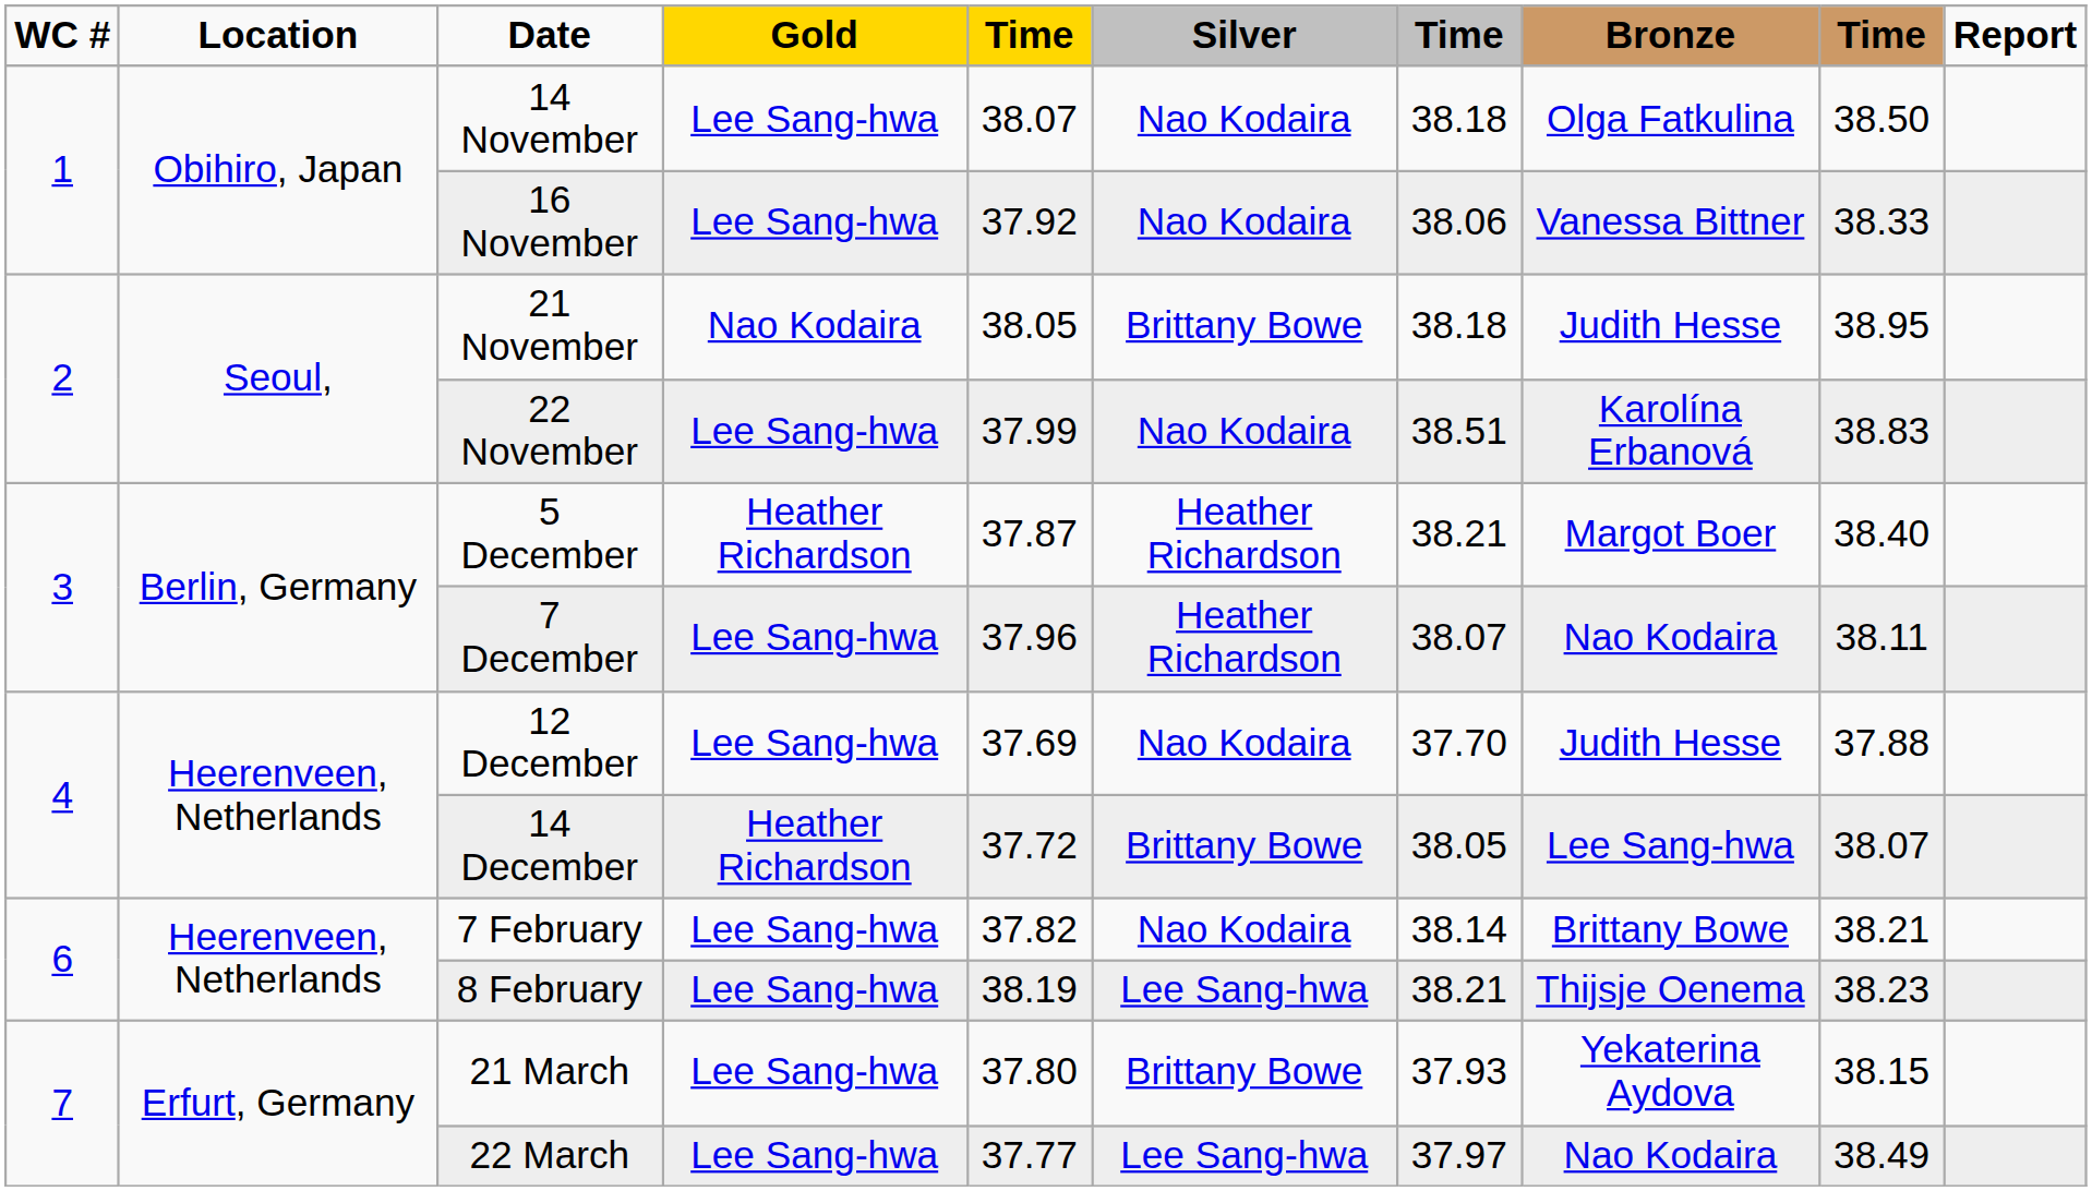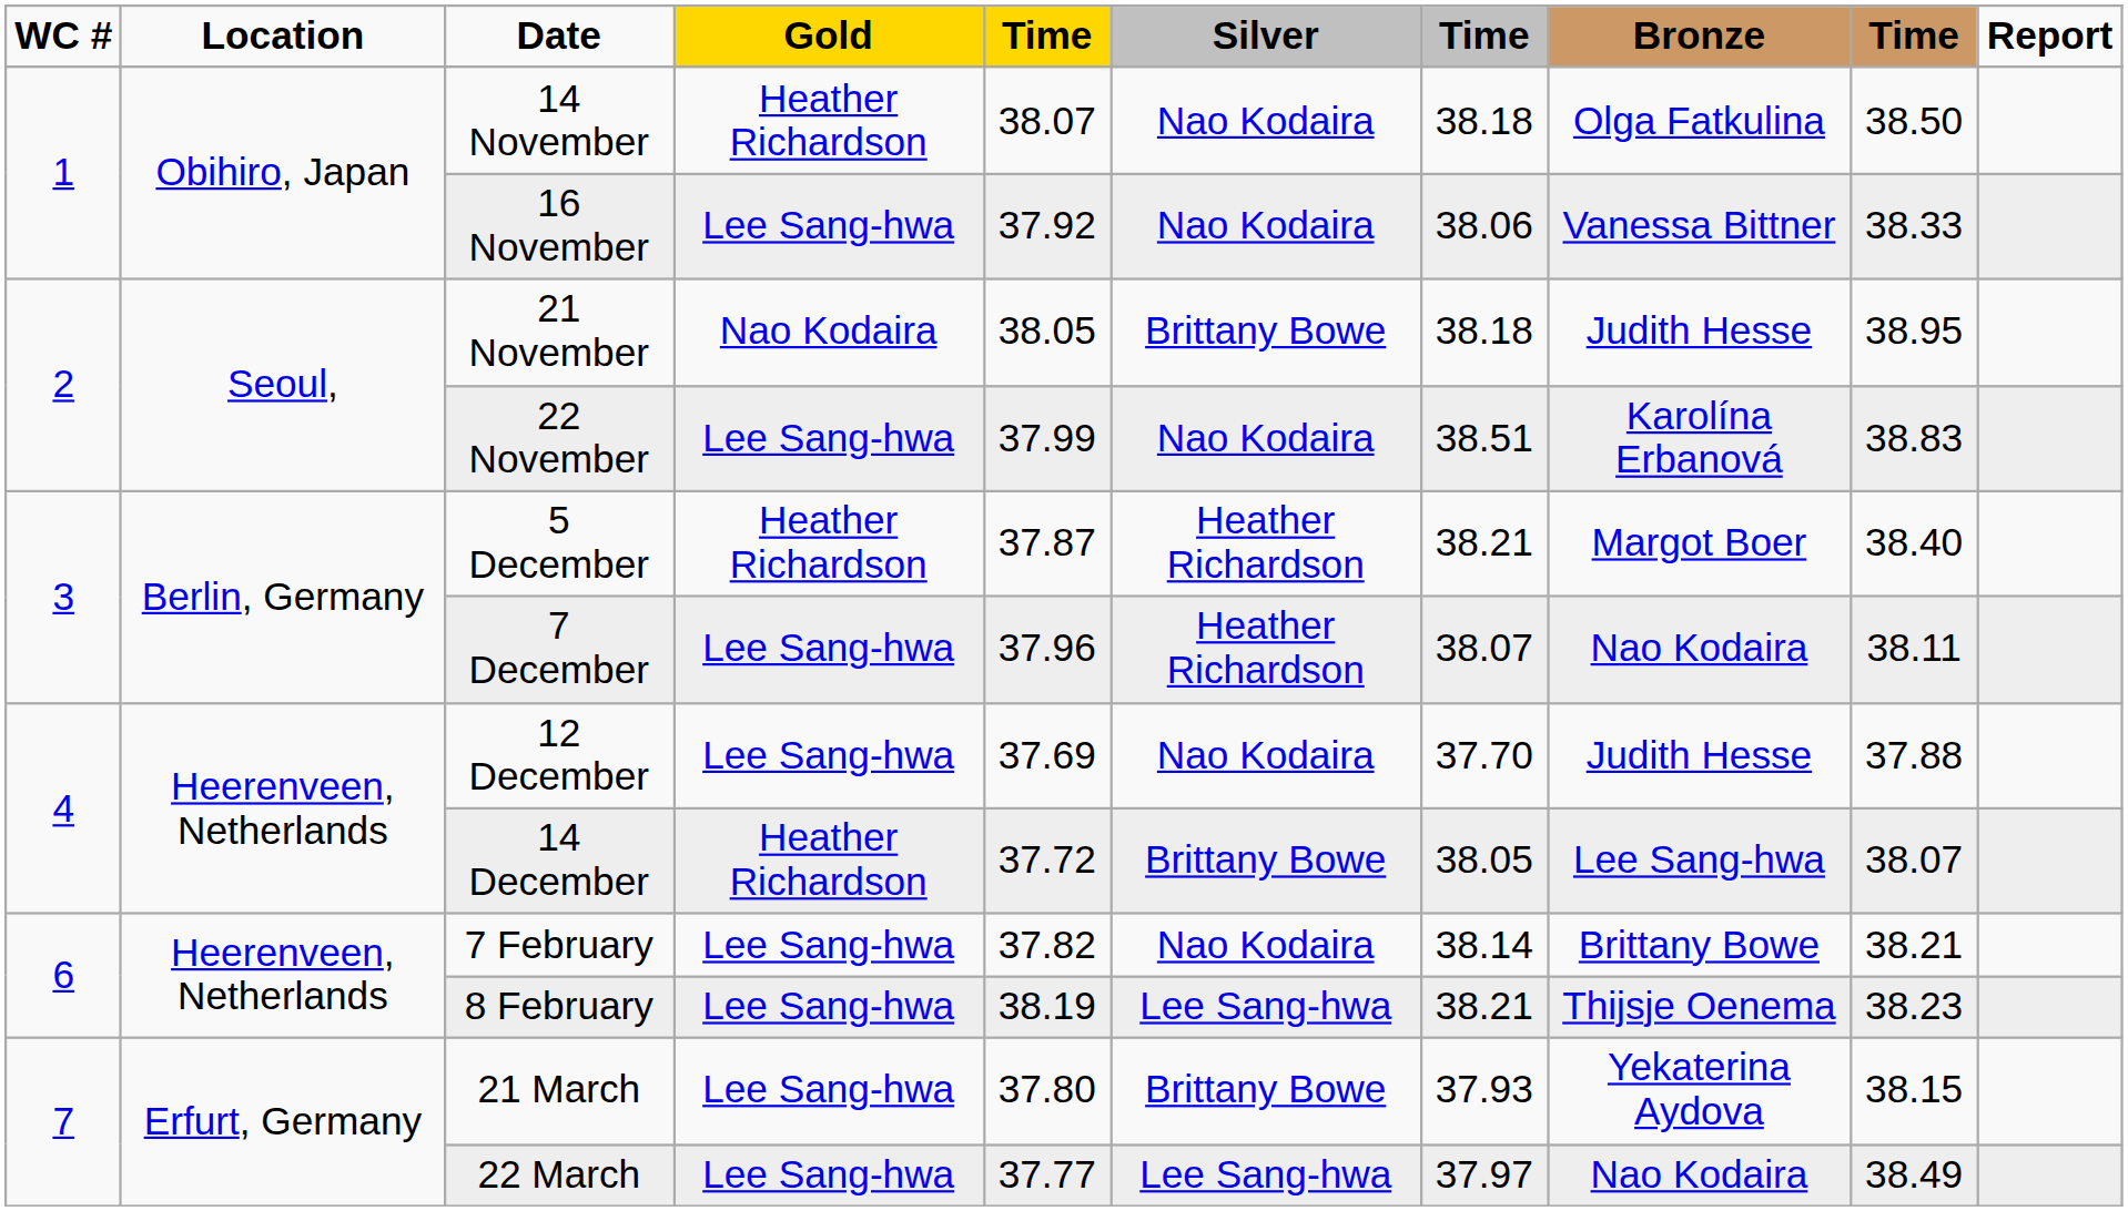14 November | Gold: Lee Sang-hwa -> Heather Richardson
